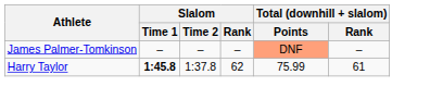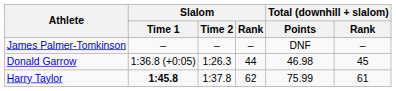James Palmer-Tomkinson | Total (downhill + slalom) / Points: lightsalmon background -> no background
+ row: Donald Garrow | 1:36.8 (+0:05) | 1:26.3 | 44 | 46.98 | 45
